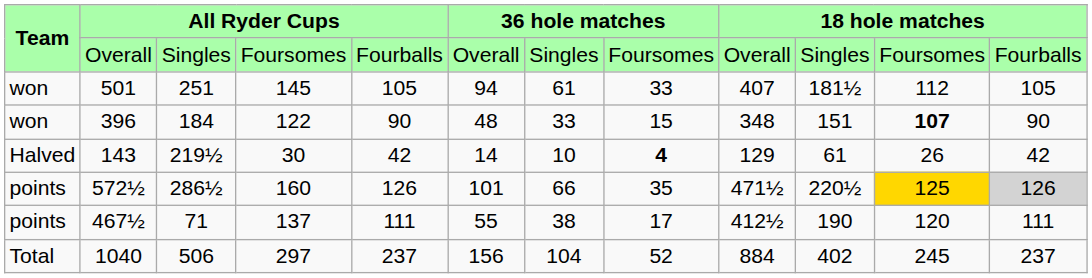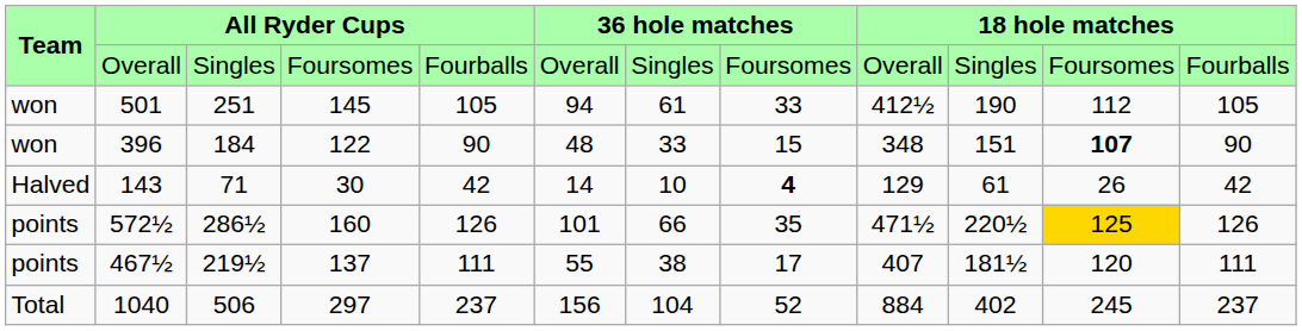501 | column 9: 407 -> 412½
501 | column 10: 181½ -> 190
143 | column 3: 219½ -> 71
572½ | column 12: lightgrey background -> no background
467½ | column 3: 71 -> 219½
467½ | column 9: 412½ -> 407
467½ | column 10: 190 -> 181½
